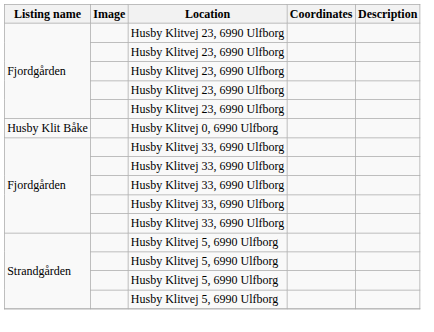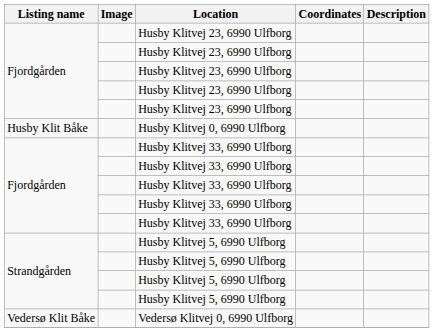+ row: Vedersø Klit Båke | Vedersø Klitvej 0, 6990 Ulfborg
